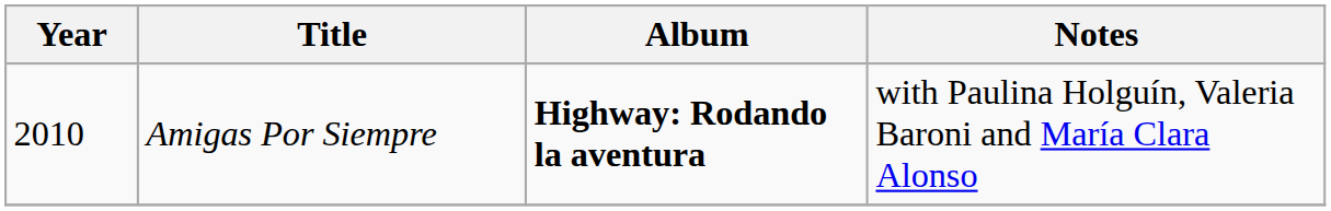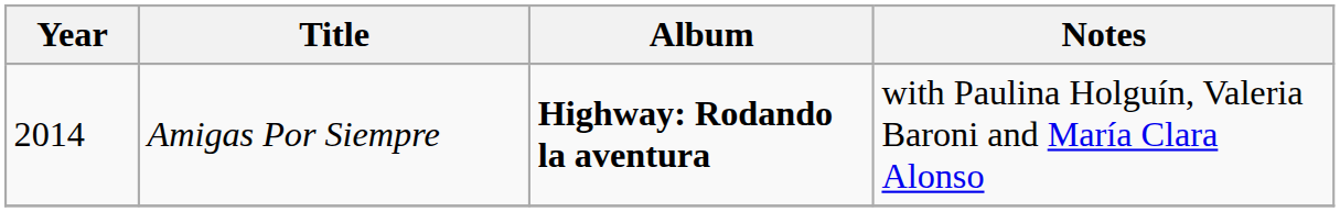Amigas Por Siempre | Year: 2010 -> 2014
